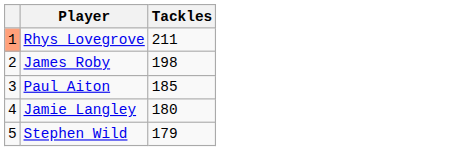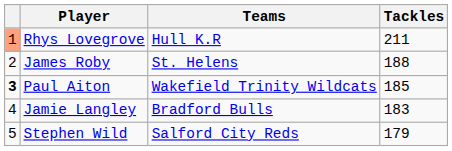+ column: Teams | Hull K.R | St. Helens | Wakefield Trinity Wildcats | Bradford Bulls | Salford City Reds
James Roby | Tackles: 198 -> 188
Paul Aiton | column 1: normal -> bold
Jamie Langley | Tackles: 180 -> 183
